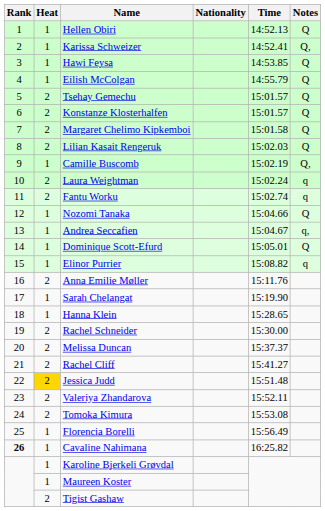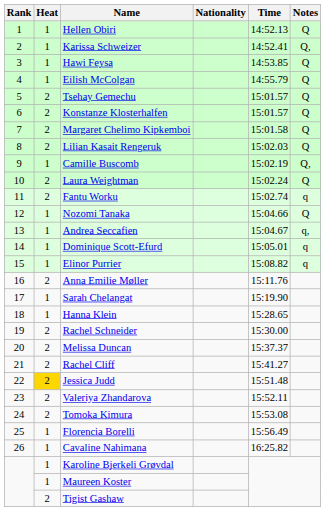Laura Weightman | Notes: q -> Q
Dominique Scott-Efurd | Notes: Q -> q
Cavaline Nahimana | Rank: bold -> normal
